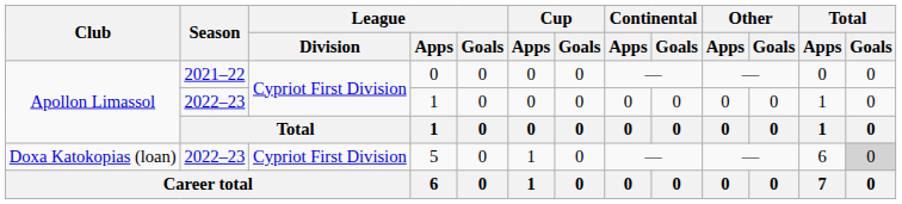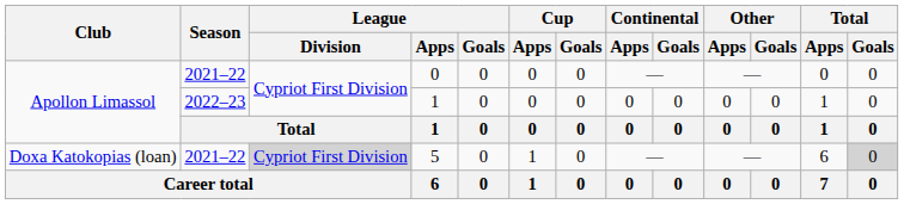5 | Season: 2022–23 -> 2021–22
5 | League / Division: no background -> lightgrey background
